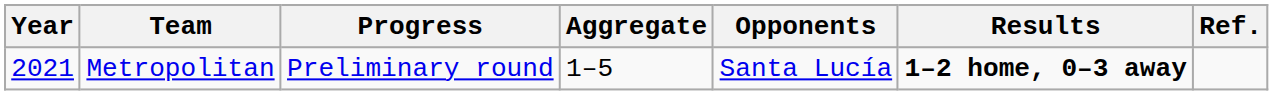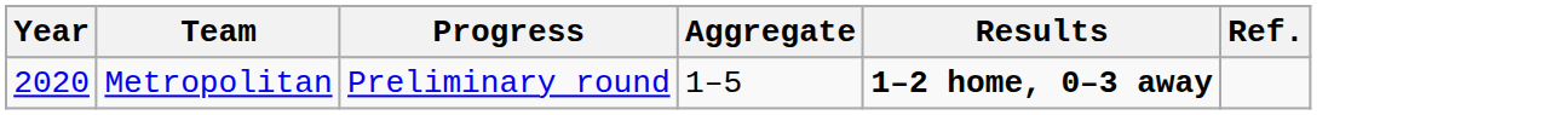- column: Opponents | Santa Lucía
Metropolitan | Year: 2021 -> 2020
